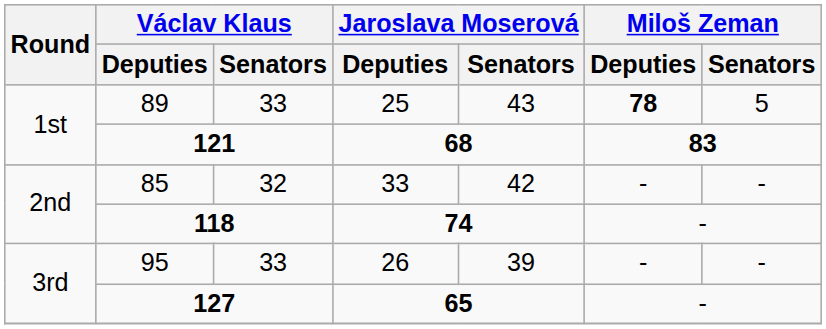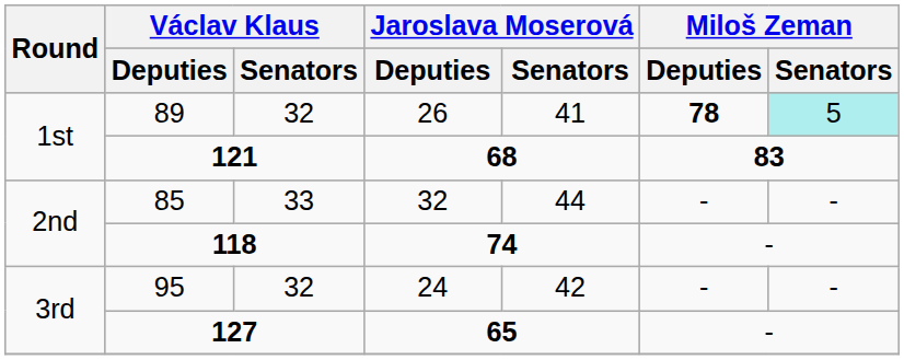89 | Václav Klaus / Senators: 33 -> 32
89 | Jaroslava Moserová / Deputies: 25 -> 26
89 | Jaroslava Moserová / Senators: 43 -> 41
89 | Miloš Zeman / Senators: no background -> paleturquoise background
85 | Václav Klaus / Senators: 32 -> 33
85 | Jaroslava Moserová / Deputies: 33 -> 32
85 | Jaroslava Moserová / Senators: 42 -> 44
95 | Václav Klaus / Senators: 33 -> 32
95 | Jaroslava Moserová / Deputies: 26 -> 24
95 | Jaroslava Moserová / Senators: 39 -> 42
